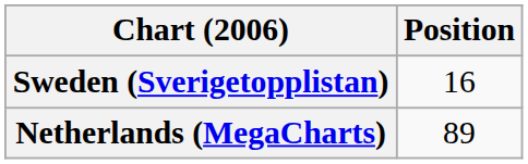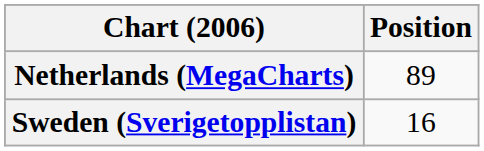rows swapped: Netherlands (MegaCharts) <-> Sweden (Sverigetopplistan)
